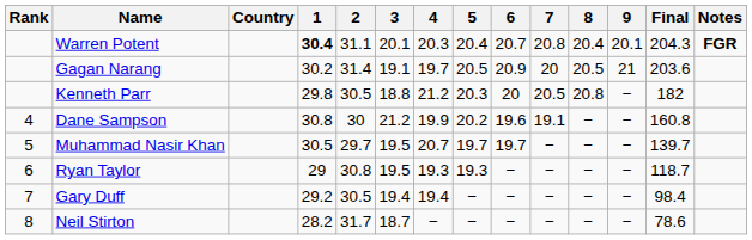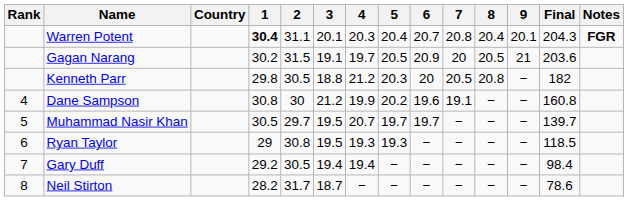Gagan Narang | 2: 31.4 -> 31.5
Ryan Taylor | Final: 118.7 -> 118.5
